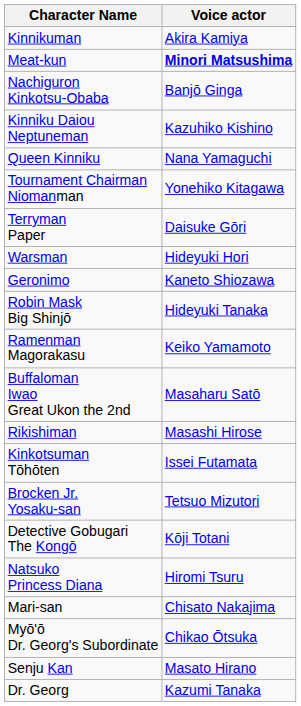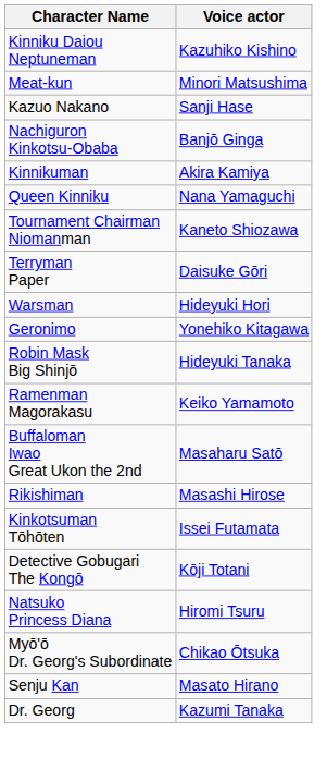rows swapped: Kinnikuman <-> Kinniku Daiou Neptuneman
Meat-kun | Voice actor: bold -> normal
+ row: Kazuo Nakano | Sanji Hase
Tournament Chairman Niomanman | Voice actor: Yonehiko Kitagawa -> Kaneto Shiozawa
Geronimo | Voice actor: Kaneto Shiozawa -> Yonehiko Kitagawa
- row: Brocken Jr. Yosaku-san | Tetsuo Mizutori
- row: Mari-san | Chisato Nakajima
